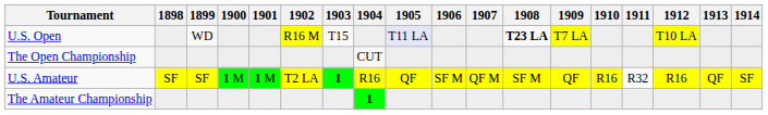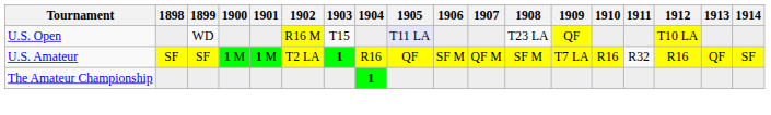U.S. Open | 1908: bold -> normal
U.S. Open | 1909: T7 LA -> QF
- row: The Open Championship | CUT
U.S. Amateur | 1909: QF -> T7 LA
